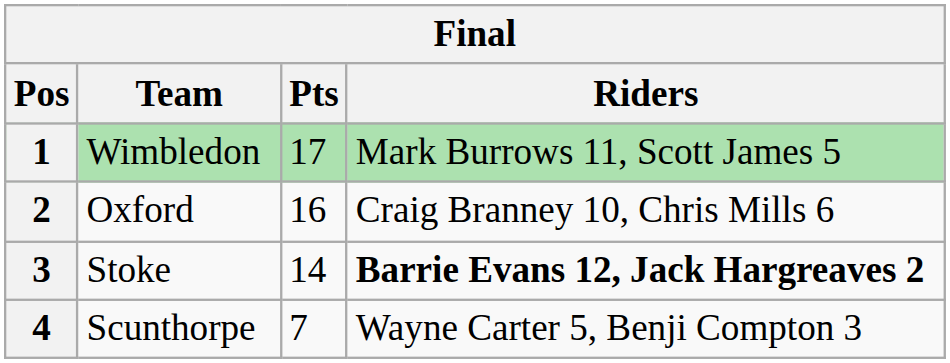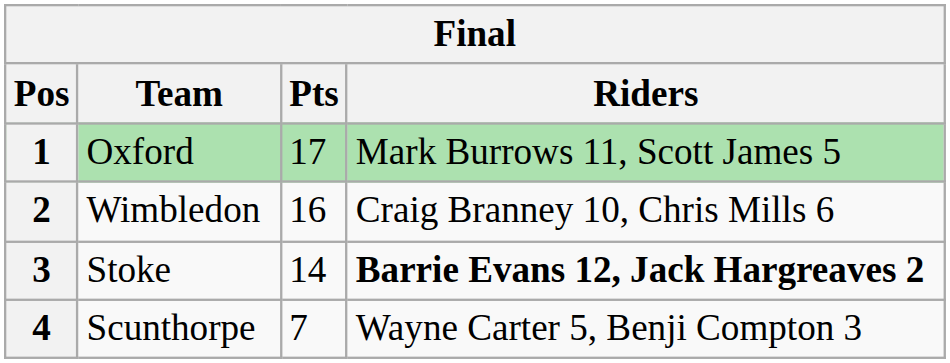1 | Team: Wimbledon -> Oxford
2 | Team: Oxford -> Wimbledon
